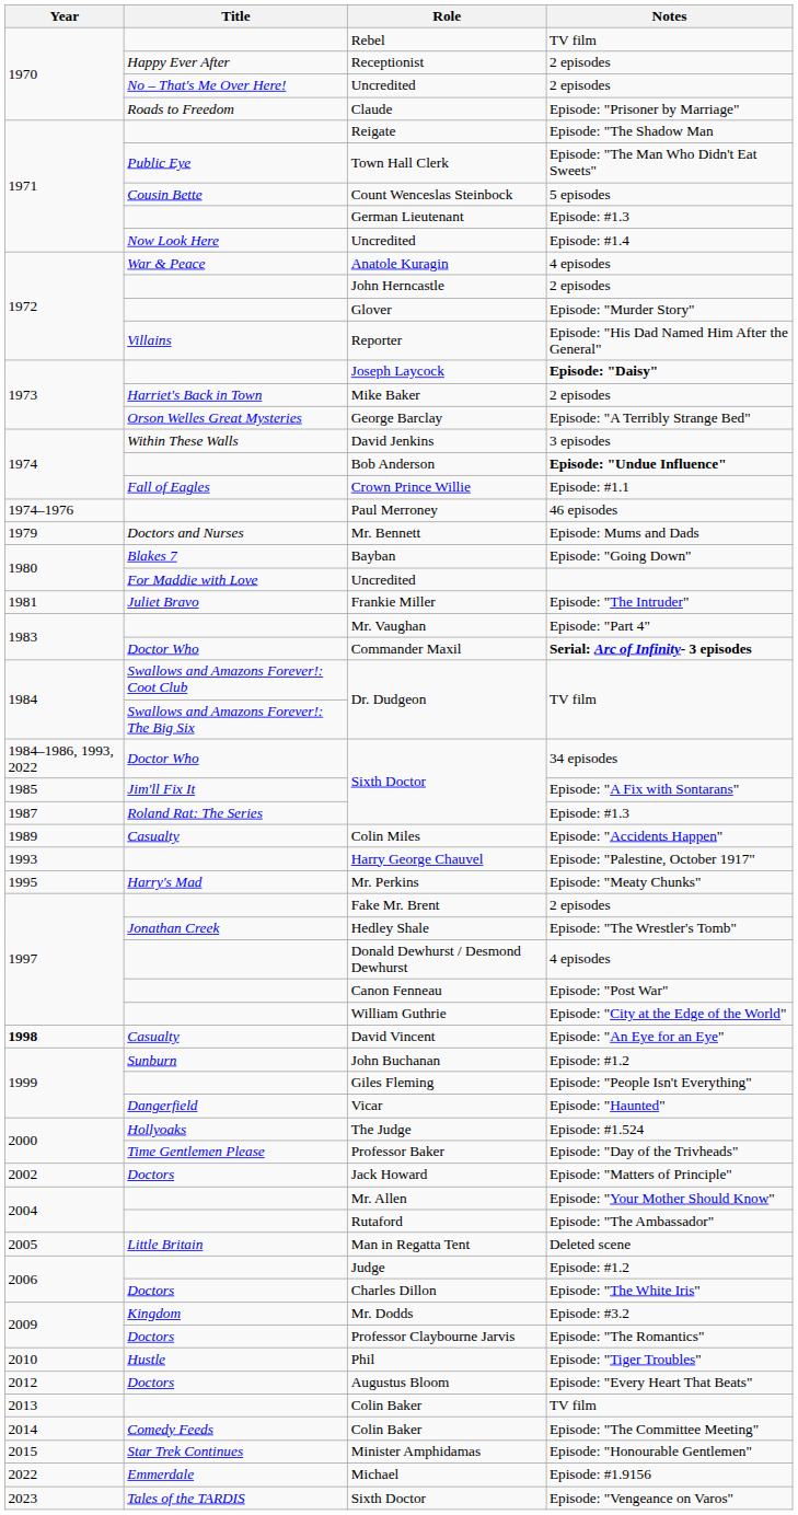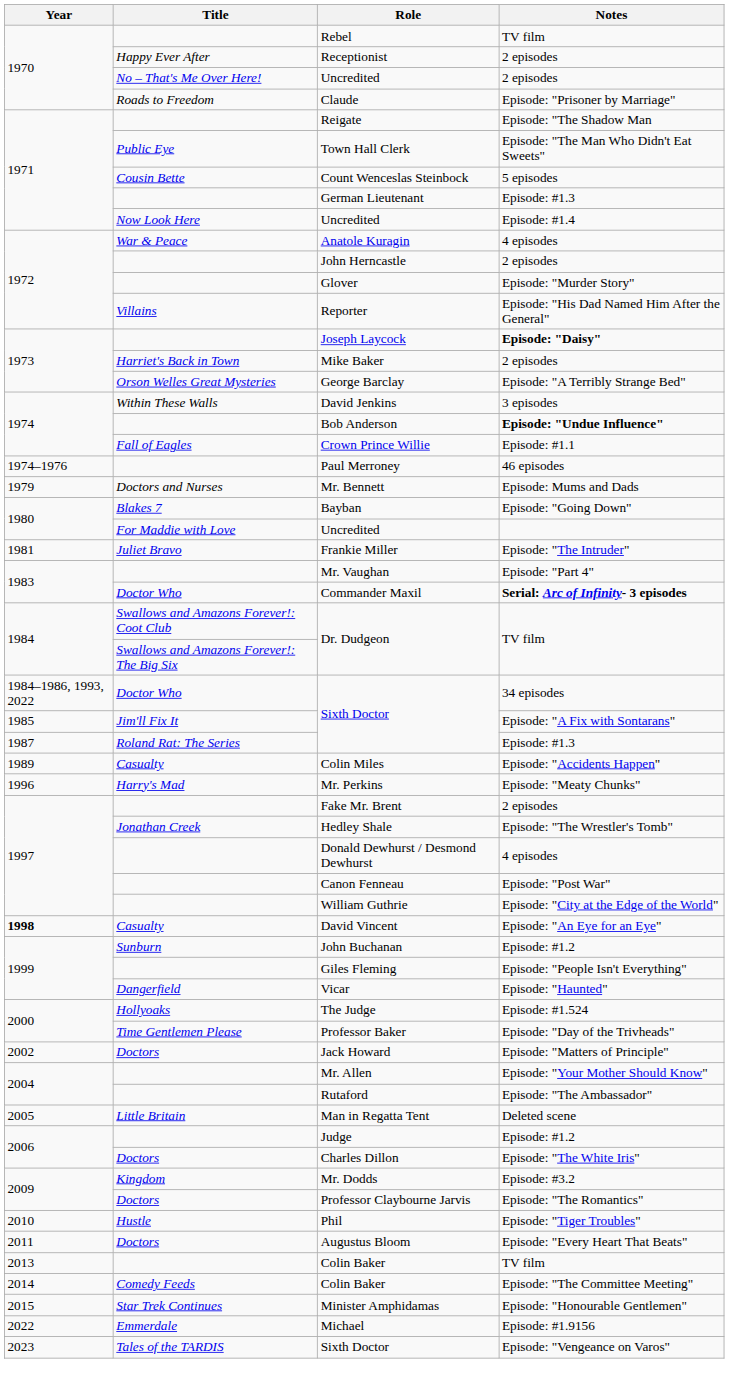- row: 1993 | Harry George Chauvel | Episode: "Palestine, October 1917"
Mr. Perkins | Year: 1995 -> 1996
Augustus Bloom | Year: 2012 -> 2011
